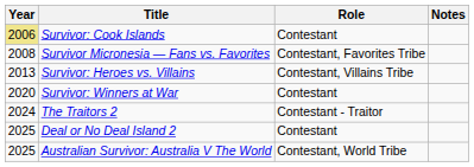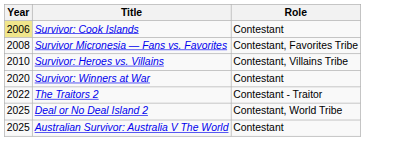- column: Notes
Survivor: Heroes vs. Villains | Year: 2013 -> 2010
The Traitors 2 | Year: 2024 -> 2022
Deal or No Deal Island 2 | Role: Contestant -> Contestant, World Tribe
Australian Survivor: Australia V The World | Role: Contestant, World Tribe -> Contestant
